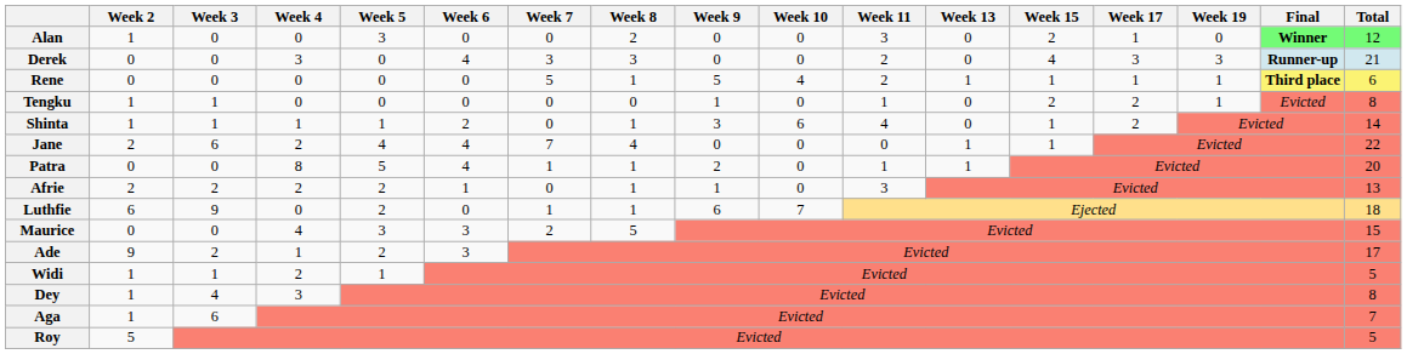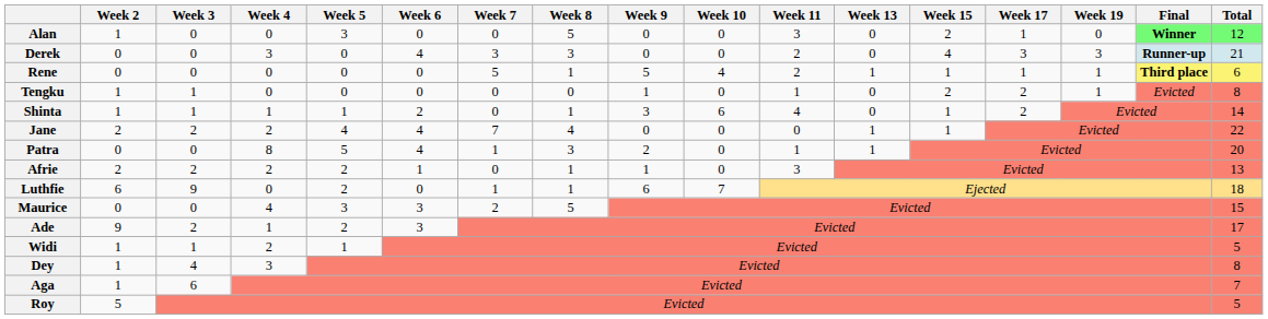Alan | Week 8: 2 -> 5
Jane | Week 3: 6 -> 2
Patra | Week 8: 1 -> 3
